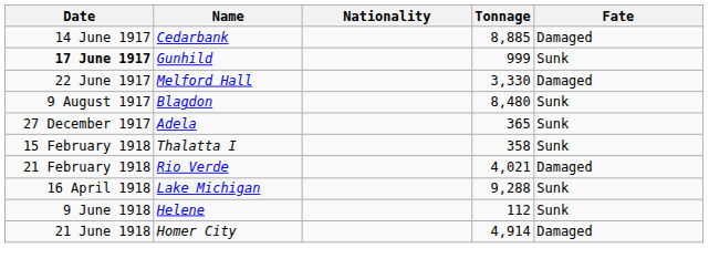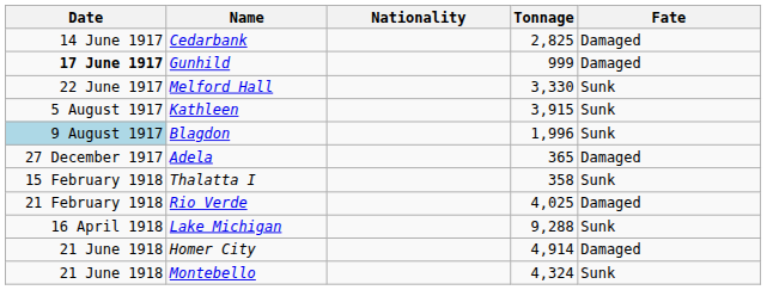Cedarbank | Tonnage: 8,885 -> 2,825
Gunhild | Fate: Sunk -> Damaged
Melford Hall | Fate: Damaged -> Sunk
+ row: 5 August 1917 | Kathleen | 3,915 | Sunk
Blagdon | Date: no background -> lightblue background
Blagdon | Tonnage: 8,480 -> 1,996
Adela | Fate: Sunk -> Damaged
Rio Verde | Tonnage: 4,021 -> 4,025
- row: 9 June 1918 | Helene | 112 | Sunk
+ row: 21 June 1918 | Montebello | 4,324 | Sunk
